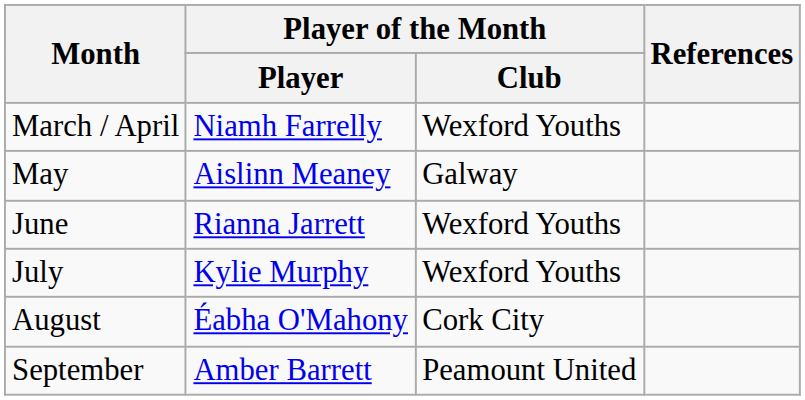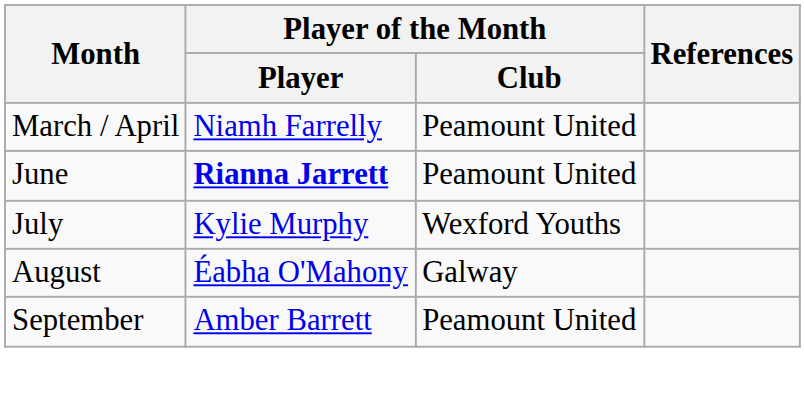March / April | Player of the Month / Club: Wexford Youths -> Peamount United
- row: May | Aislinn Meaney | Galway
June | Player of the Month / Player: normal -> bold
June | Player of the Month / Club: Wexford Youths -> Peamount United
August | Player of the Month / Club: Cork City -> Galway
